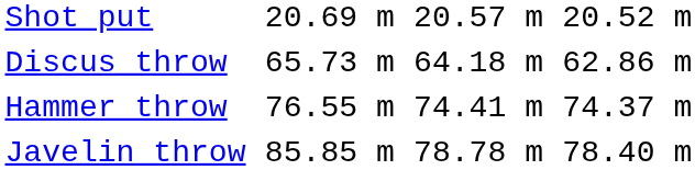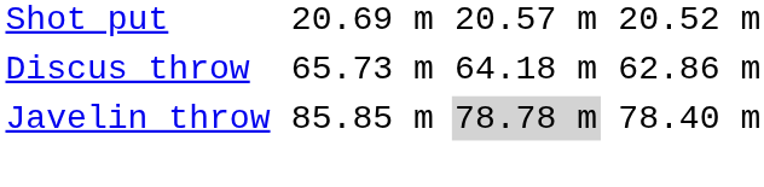- row: Hammer throw | 76.55 m | 74.41 m | 74.37 m
Javelin throw | column 5: no background -> lightgrey background
